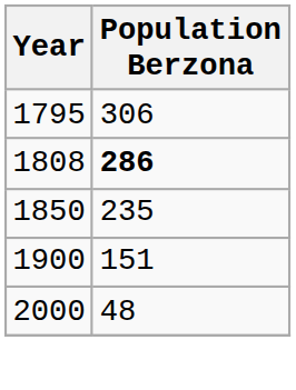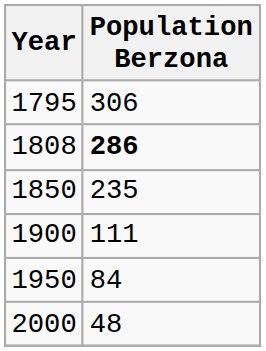1900 | Population Berzona: 151 -> 111
+ row: 1950 | 84
